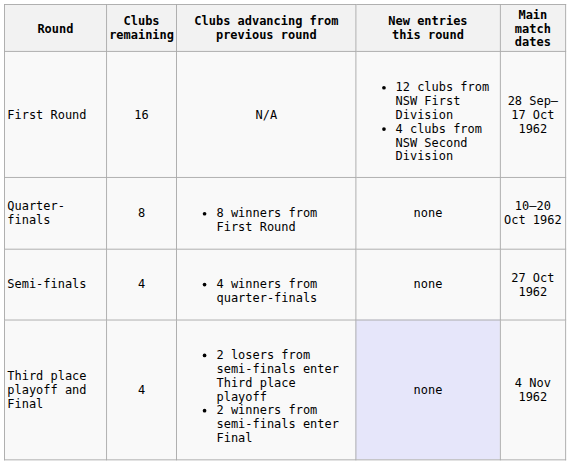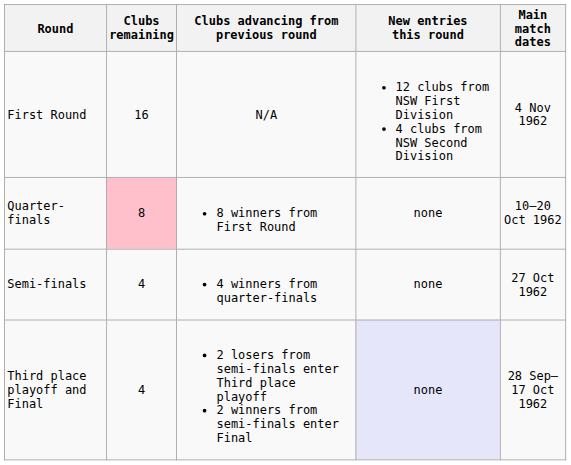First Round | Main match dates: 28 Sep–17 Oct 1962 -> 4 Nov 1962
Quarter-finals | Clubs remaining: no background -> pink background
Third place playoff and Final | Main match dates: 4 Nov 1962 -> 28 Sep–17 Oct 1962
